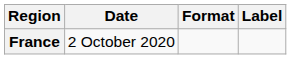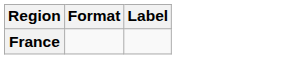- column: Date | 2 October 2020
